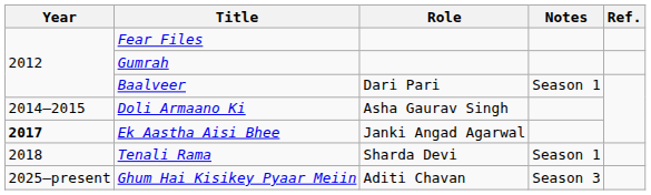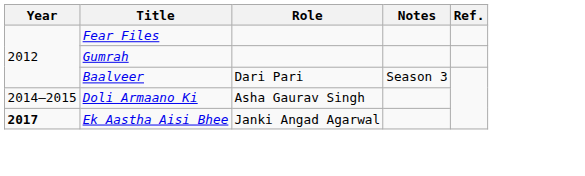Baalveer | Notes: Season 1 -> Season 3
- row: 2018 | Tenali Rama | Sharda Devi | Season 1
- row: 2025–present | Ghum Hai Kisikey Pyaar Meiin | Aditi Chavan | Season 3
